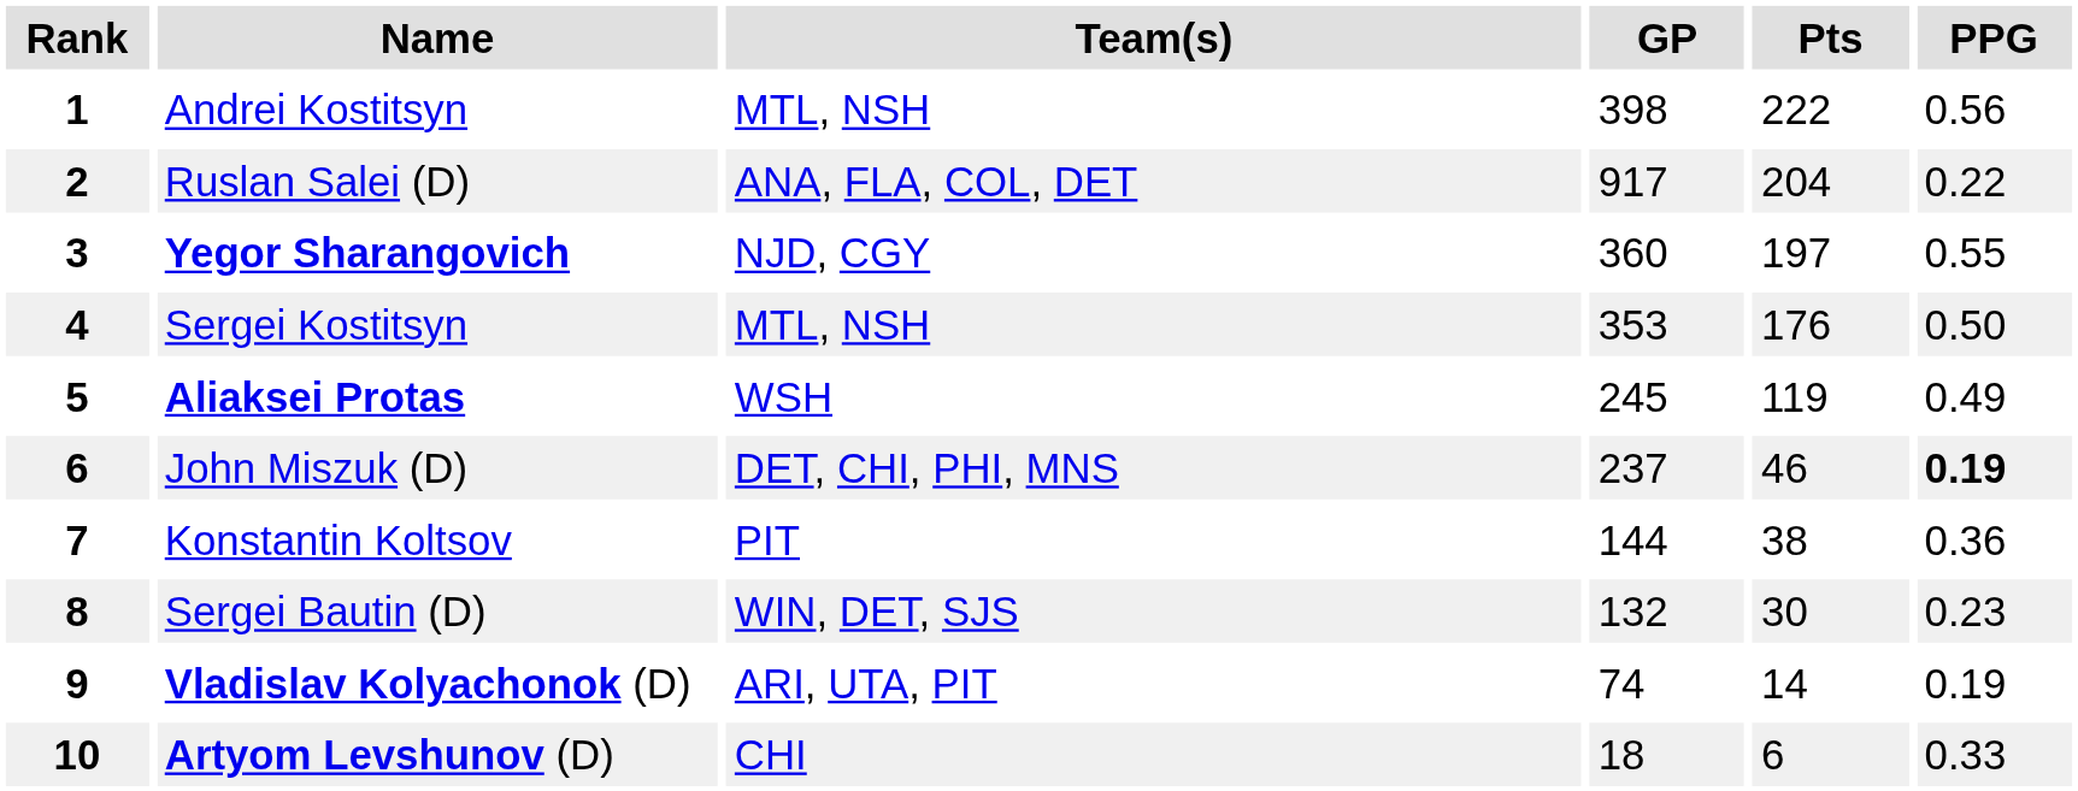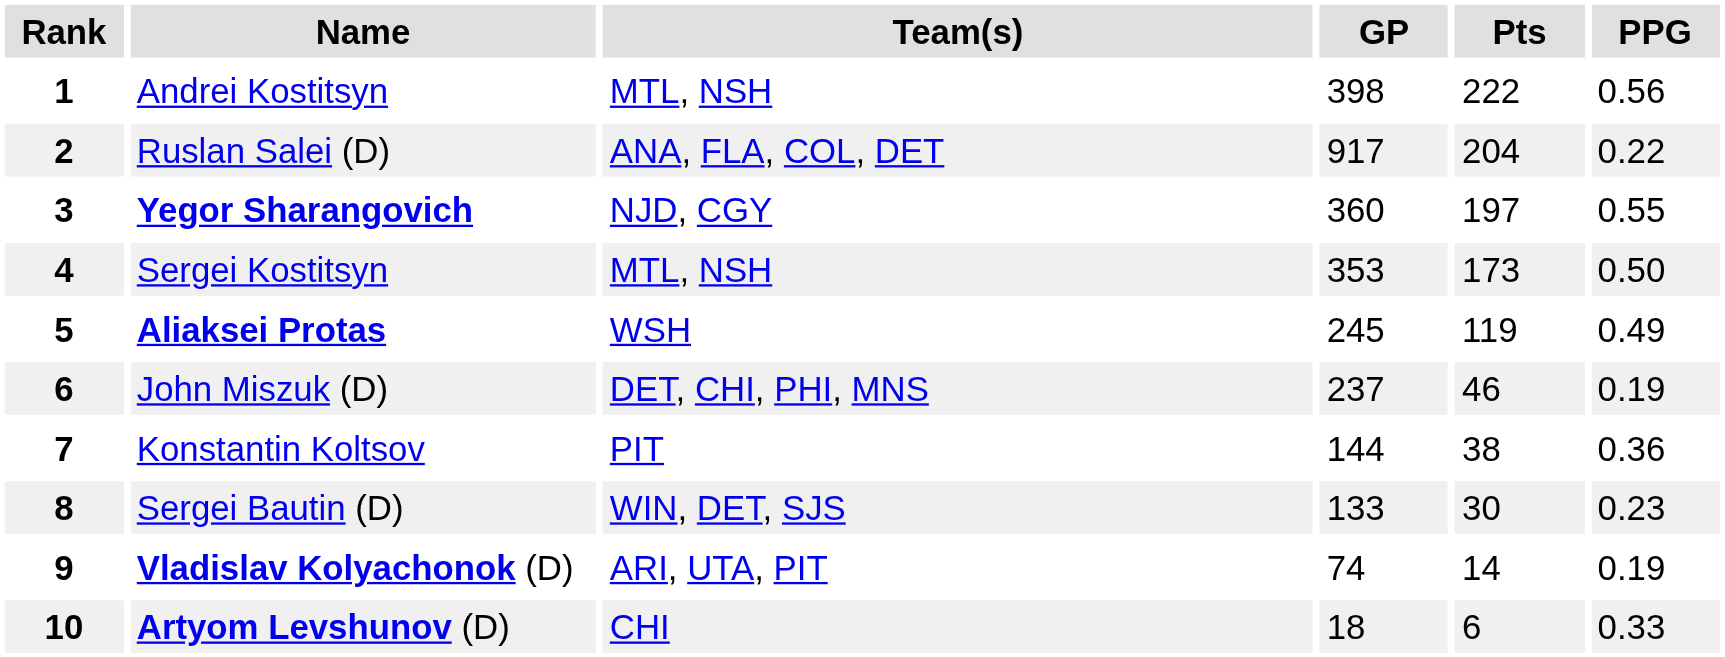Sergei Kostitsyn | Pts: 176 -> 173
John Miszuk (D) | PPG: bold -> normal
Sergei Bautin (D) | GP: 132 -> 133
